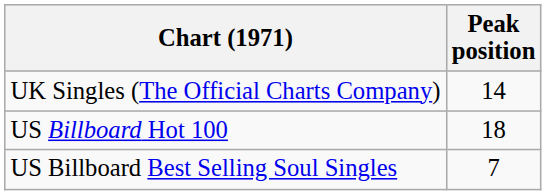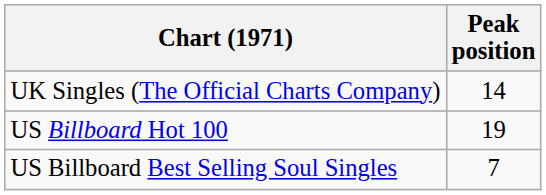US Billboard Hot 100 | Peak position: 18 -> 19
